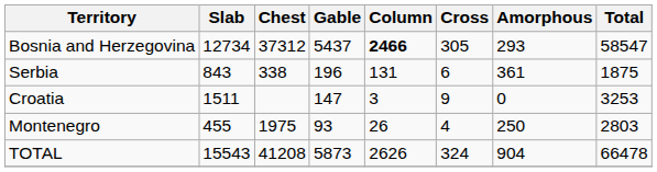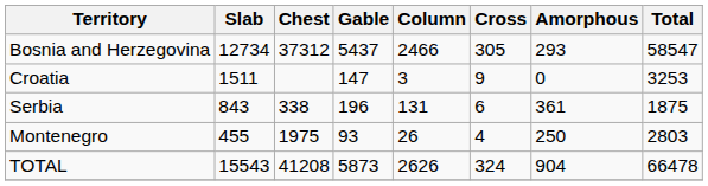Bosnia and Herzegovina | Column: bold -> normal
rows swapped: Croatia <-> Serbia
